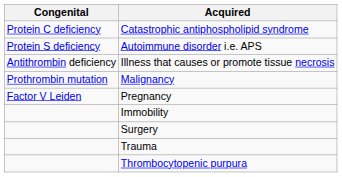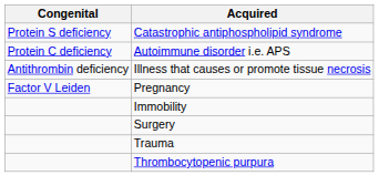Catastrophic antiphospholipid syndrome | Congenital: Protein C deficiency -> Protein S deficiency
Autoimmune disorder i.e. APS | Congenital: Protein S deficiency -> Protein C deficiency
- row: Prothrombin mutation | Malignancy
